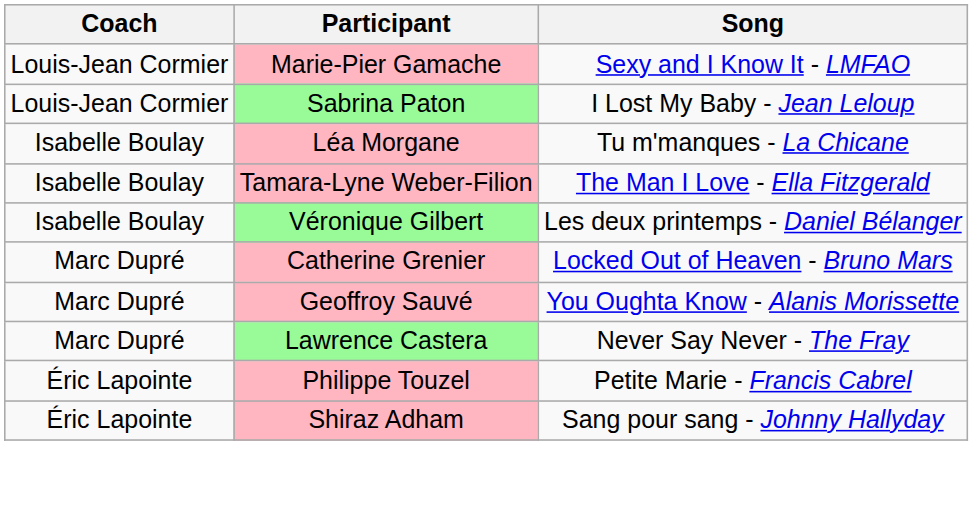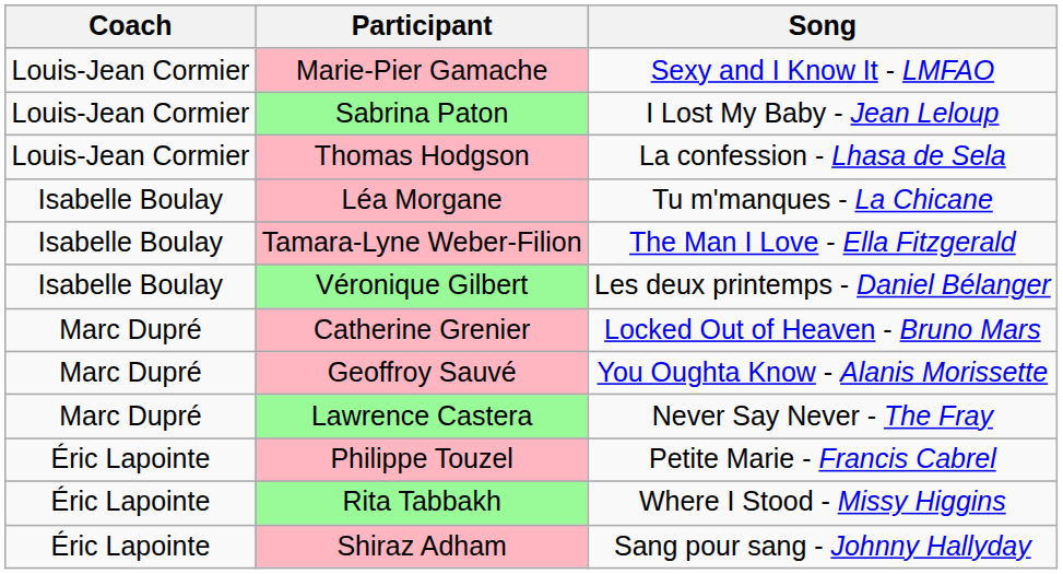+ row: Louis-Jean Cormier | Thomas Hodgson | La confession - Lhasa de Sela
+ row: Éric Lapointe | Rita Tabbakh | Where I Stood - Missy Higgins
